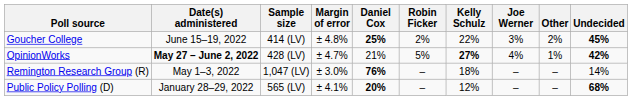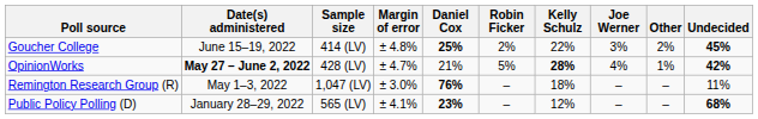OpinionWorks | Kelly Schulz: 27% -> 28%
Remington Research Group (R) | Undecided: 14% -> 11%
Public Policy Polling (D) | Daniel Cox: 20% -> 23%
